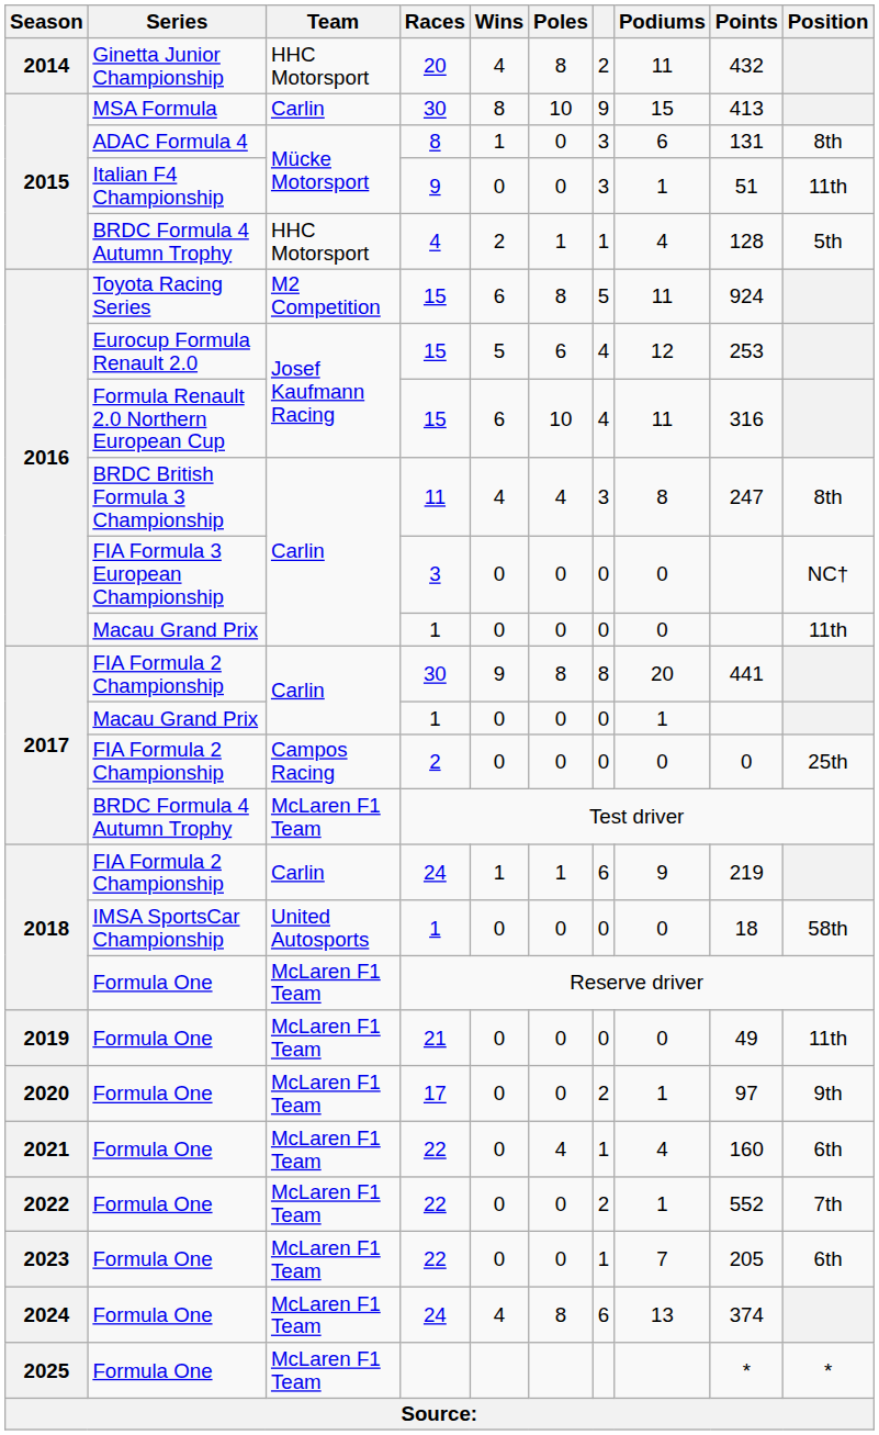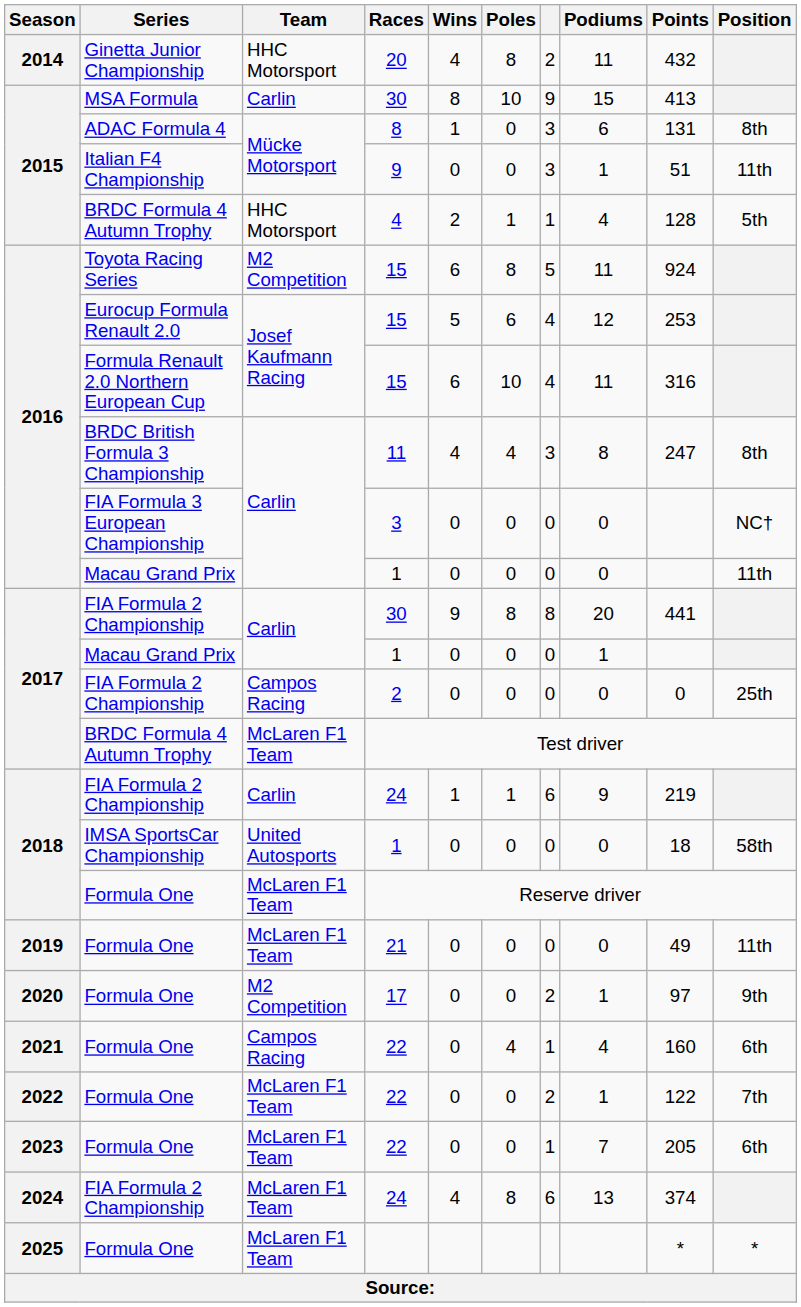17 | Team: McLaren F1 Team -> M2 Competition
2021 / 22 | Team: McLaren F1 Team -> Campos Racing
2022 / 22 | Points: 552 -> 122
2024 / 24 | Series: Formula One -> FIA Formula 2 Championship
